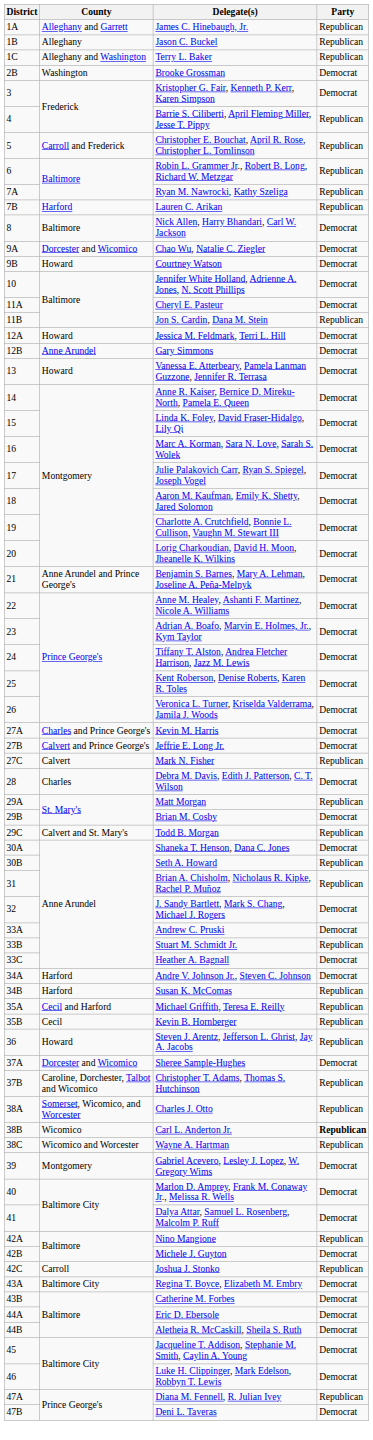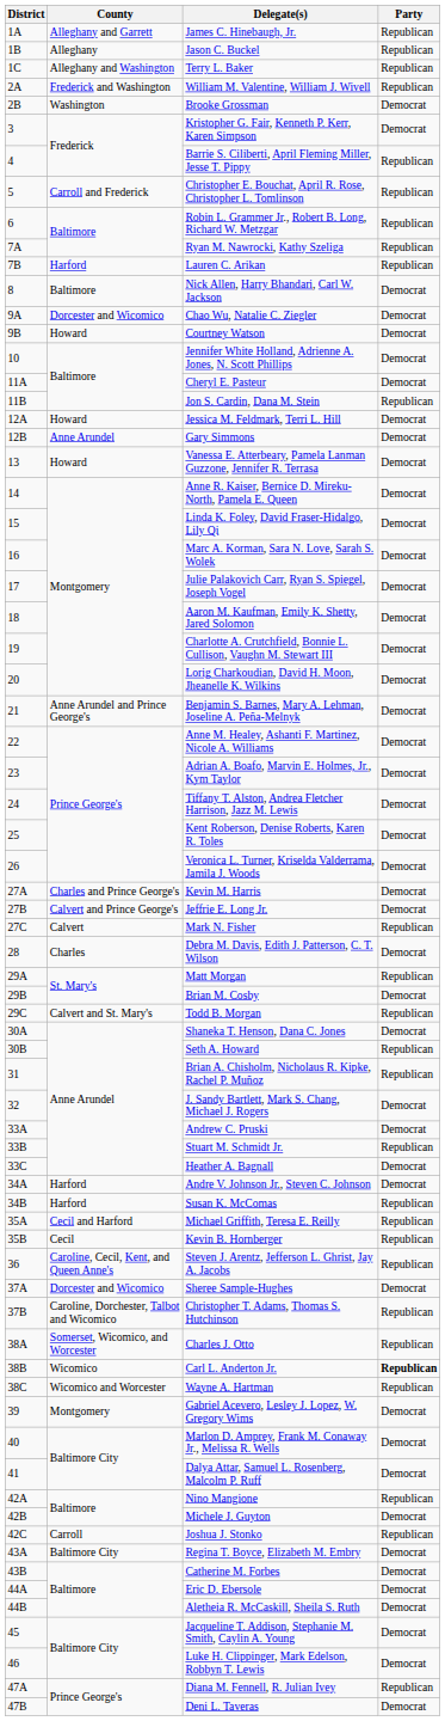+ row: 2A | Frederick and Washington | William M. Valentine, William J. Wivell | Republican
Steven J. Arentz, Jefferson L. Ghrist, Jay A. Jacobs | County: Howard -> Caroline, Cecil, Kent, and Queen Anne's
